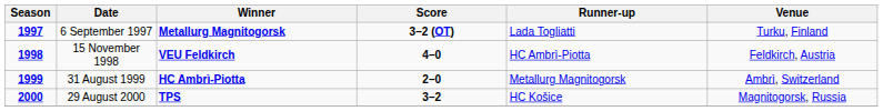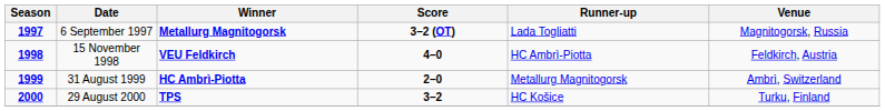6 September 1997 | Venue: Turku, Finland -> Magnitogorsk, Russia
29 August 2000 | Venue: Magnitogorsk, Russia -> Turku, Finland
